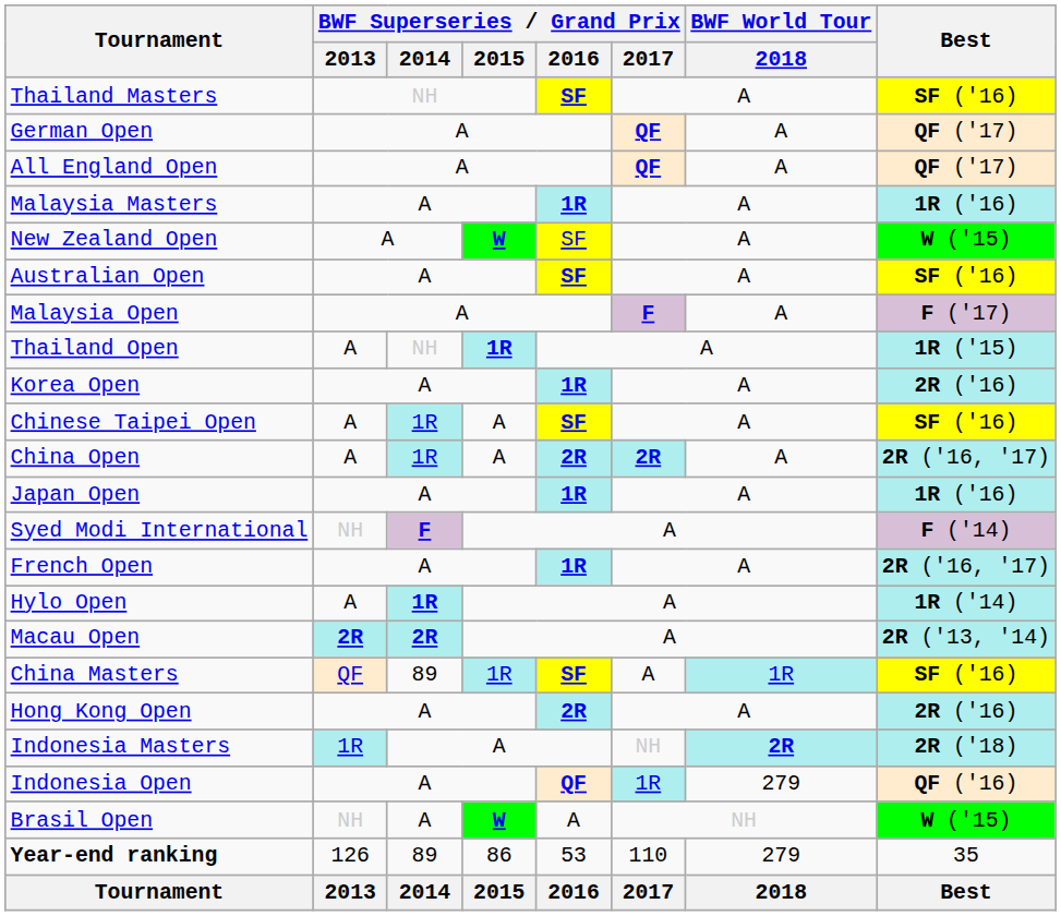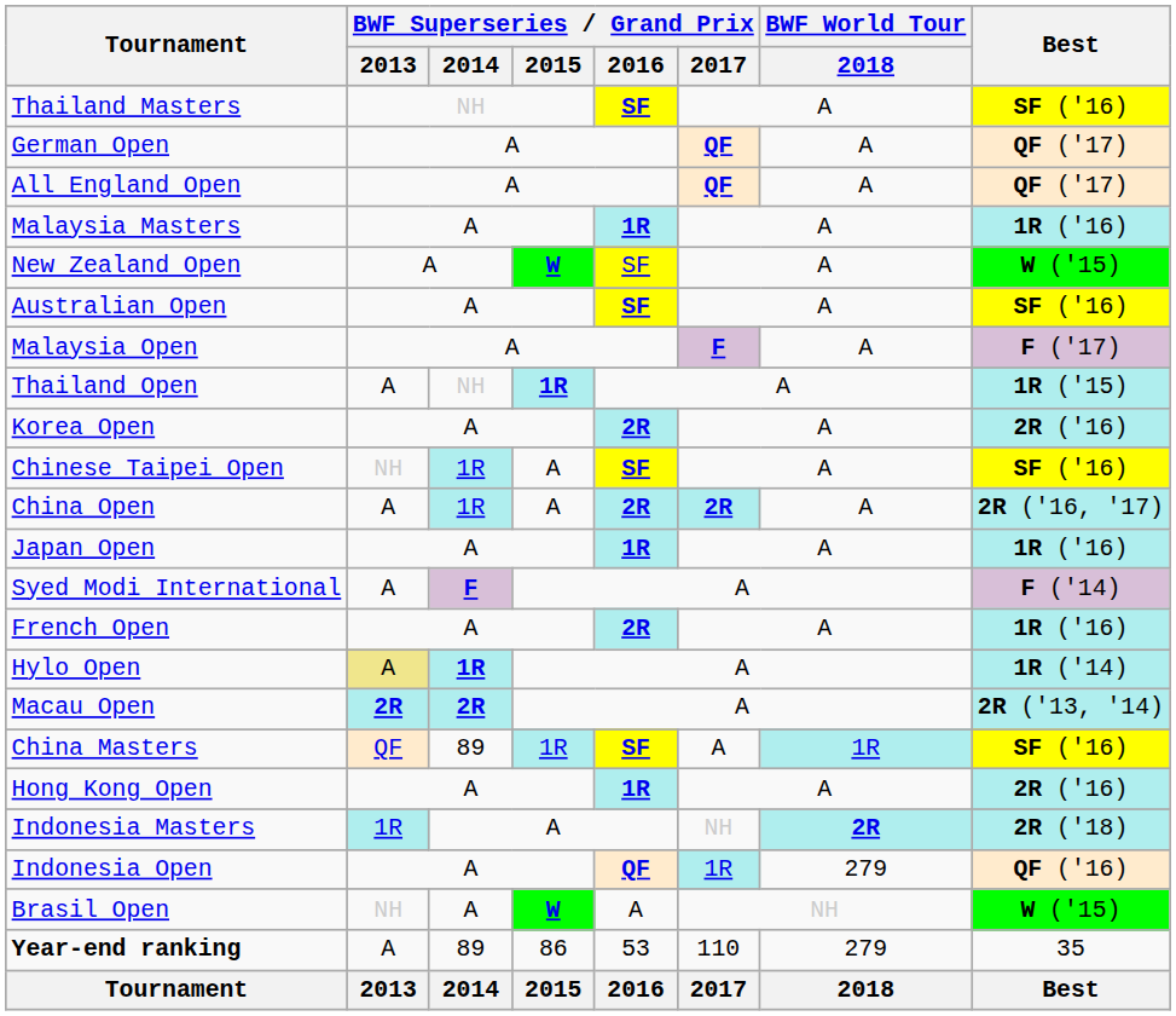Korea Open | BWF Superseries / Grand Prix / 2016: 1R -> 2R
Chinese Taipei Open | BWF Superseries / Grand Prix / 2013: A -> NH
Syed Modi International | BWF Superseries / Grand Prix / 2013: NH -> A
French Open | BWF Superseries / Grand Prix / 2016: 1R -> 2R
French Open | Best: 2R ('16, '17) -> 1R ('16)
Hylo Open | BWF Superseries / Grand Prix / 2013: no background -> khaki background
Hong Kong Open | BWF Superseries / Grand Prix / 2016: 2R -> 1R
Year-end ranking | BWF Superseries / Grand Prix / 2013: 126 -> A
